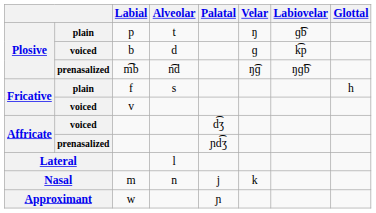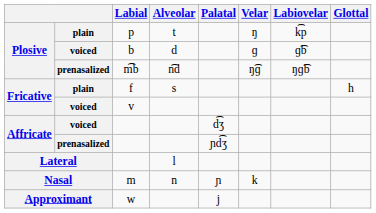p | Labiovelar: ɡ͡b -> k͡p
b | Labiovelar: k͡p -> ɡ͡b
m | Palatal: j -> ɲ
w | Palatal: ɲ -> j
